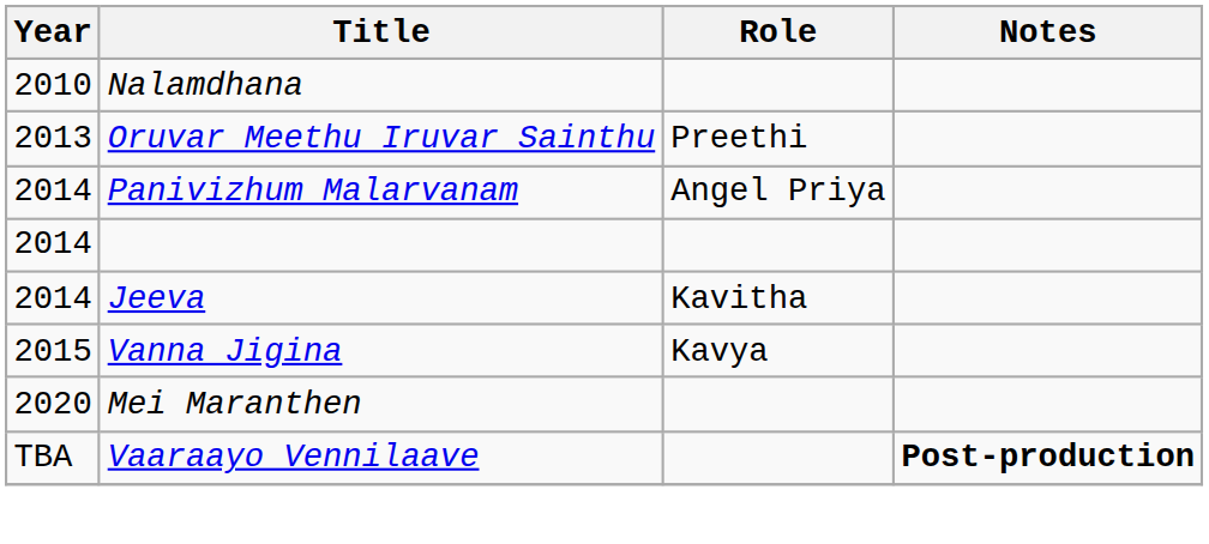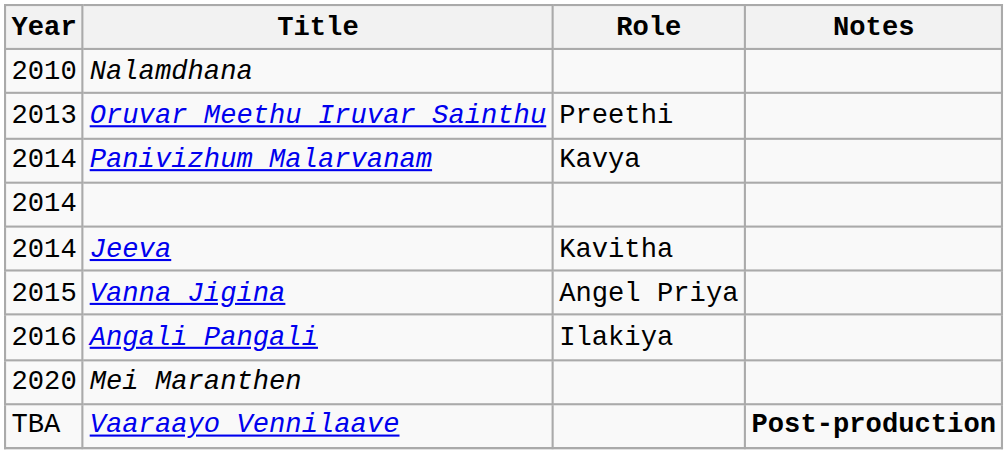Panivizhum Malarvanam | Role: Angel Priya -> Kavya
Vanna Jigina | Role: Kavya -> Angel Priya
+ row: 2016 | Angali Pangali | Ilakiya
